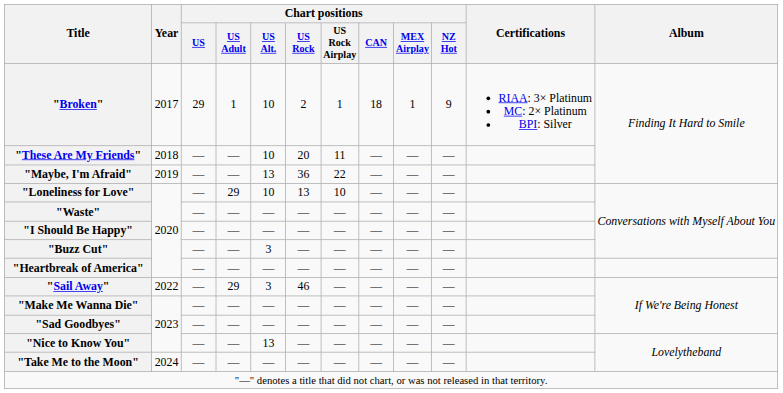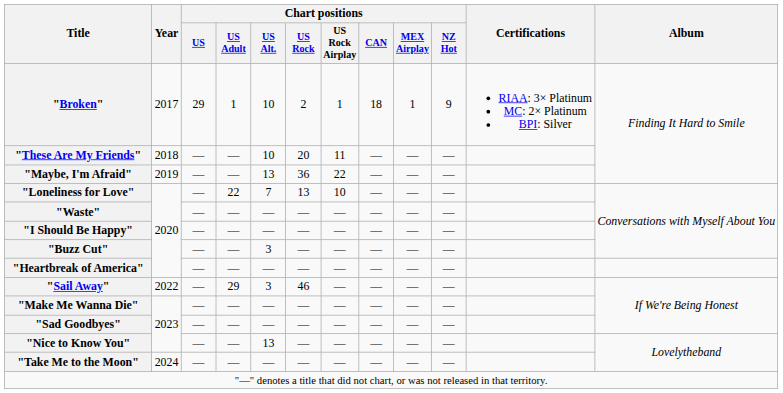"Loneliness for Love" | Chart positions / US Adult: 29 -> 22
"Loneliness for Love" | Chart positions / US Alt.: 10 -> 7
